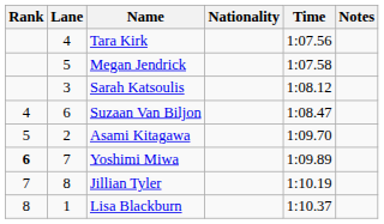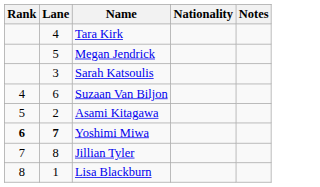- column: Time | 1:07.56 | 1:07.58 | 1:08.12 | 1:08.47 | 1:09.70 | 1:09.89 | 1:10.19 | 1:10.37
Yoshimi Miwa | Lane: normal -> bold
